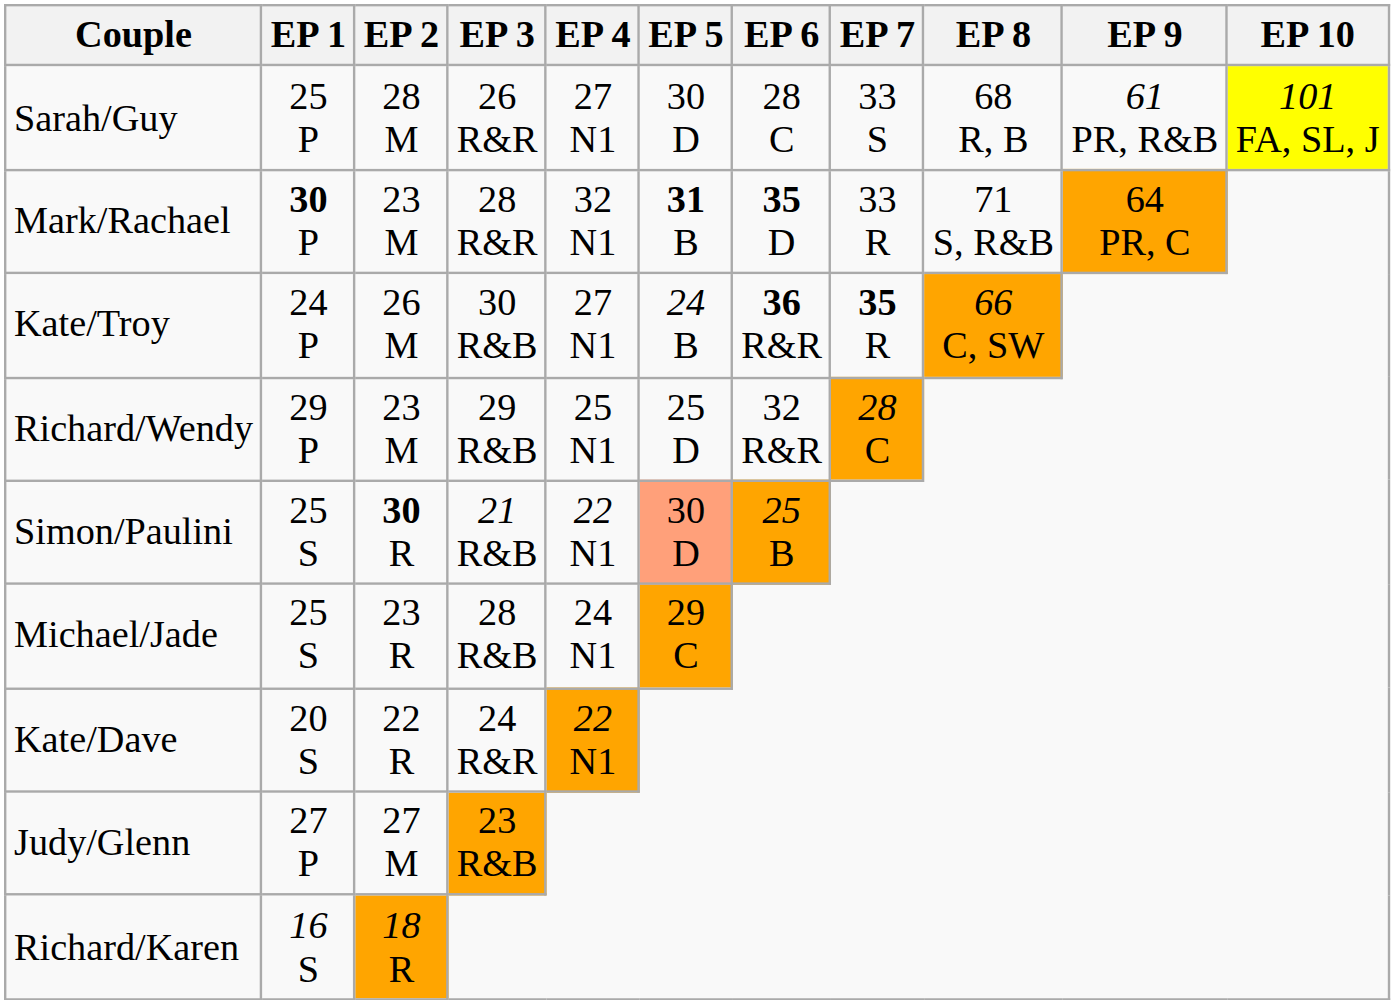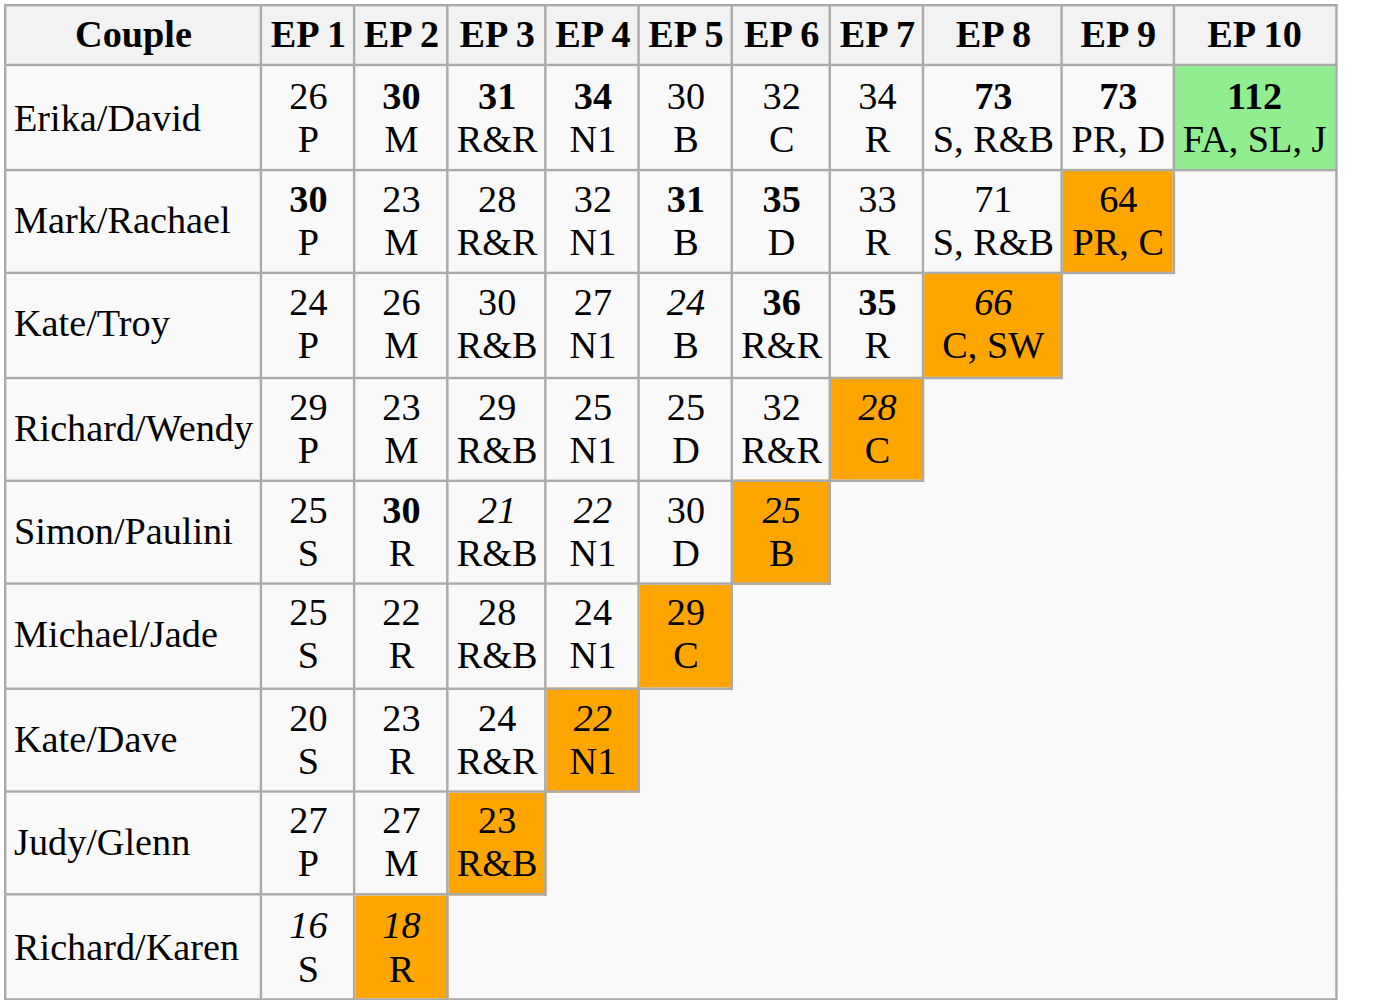+ row: Erika/David | 26 P | 30 M | 31 R&R | 34 N1 | 30 B | 32 C | 34 R | 73 S, R&B | 73 PR, D | 112 FA, SL, J
- row: Sarah/Guy | 25 P | 28 M | 26 R&R | 27 N1 | 30 D | 28 C | 33 S | 68 R, B | 61 PR, R&B | 101 FA, SL, J
Simon/Paulini | EP 5: lightsalmon background -> no background
Michael/Jade | EP 2: 23 R -> 22 R
Kate/Dave | EP 2: 22 R -> 23 R
